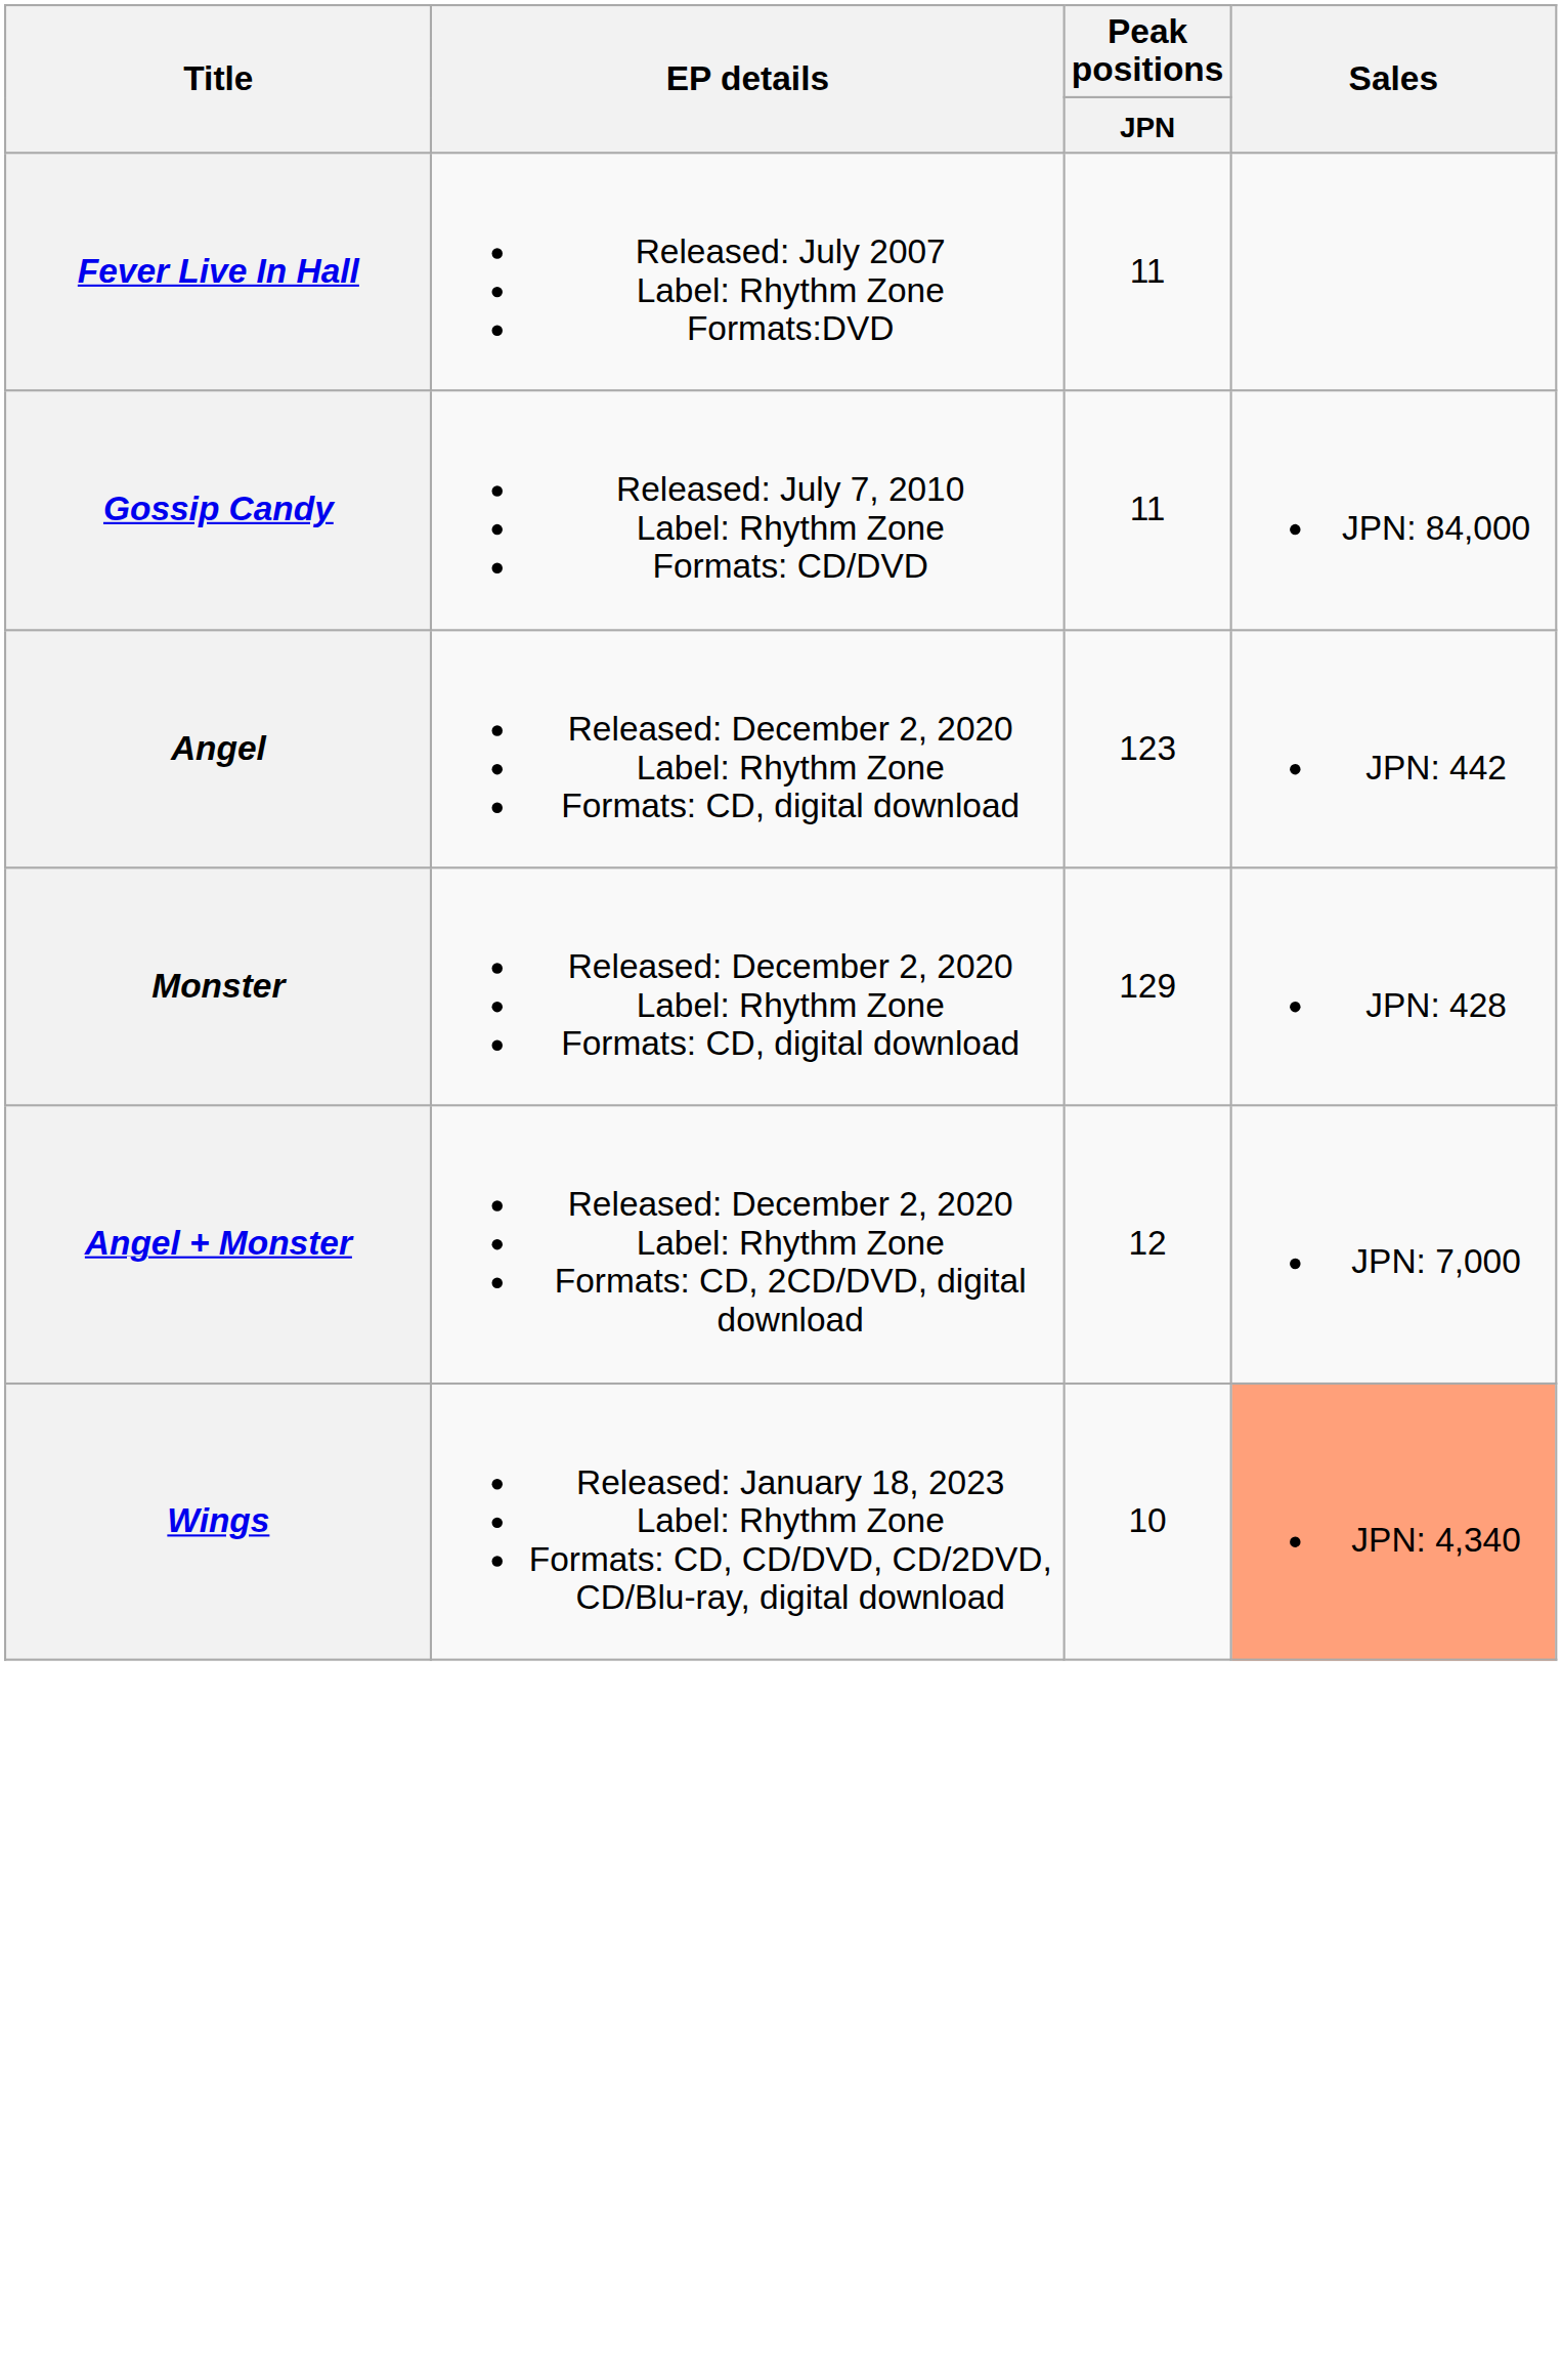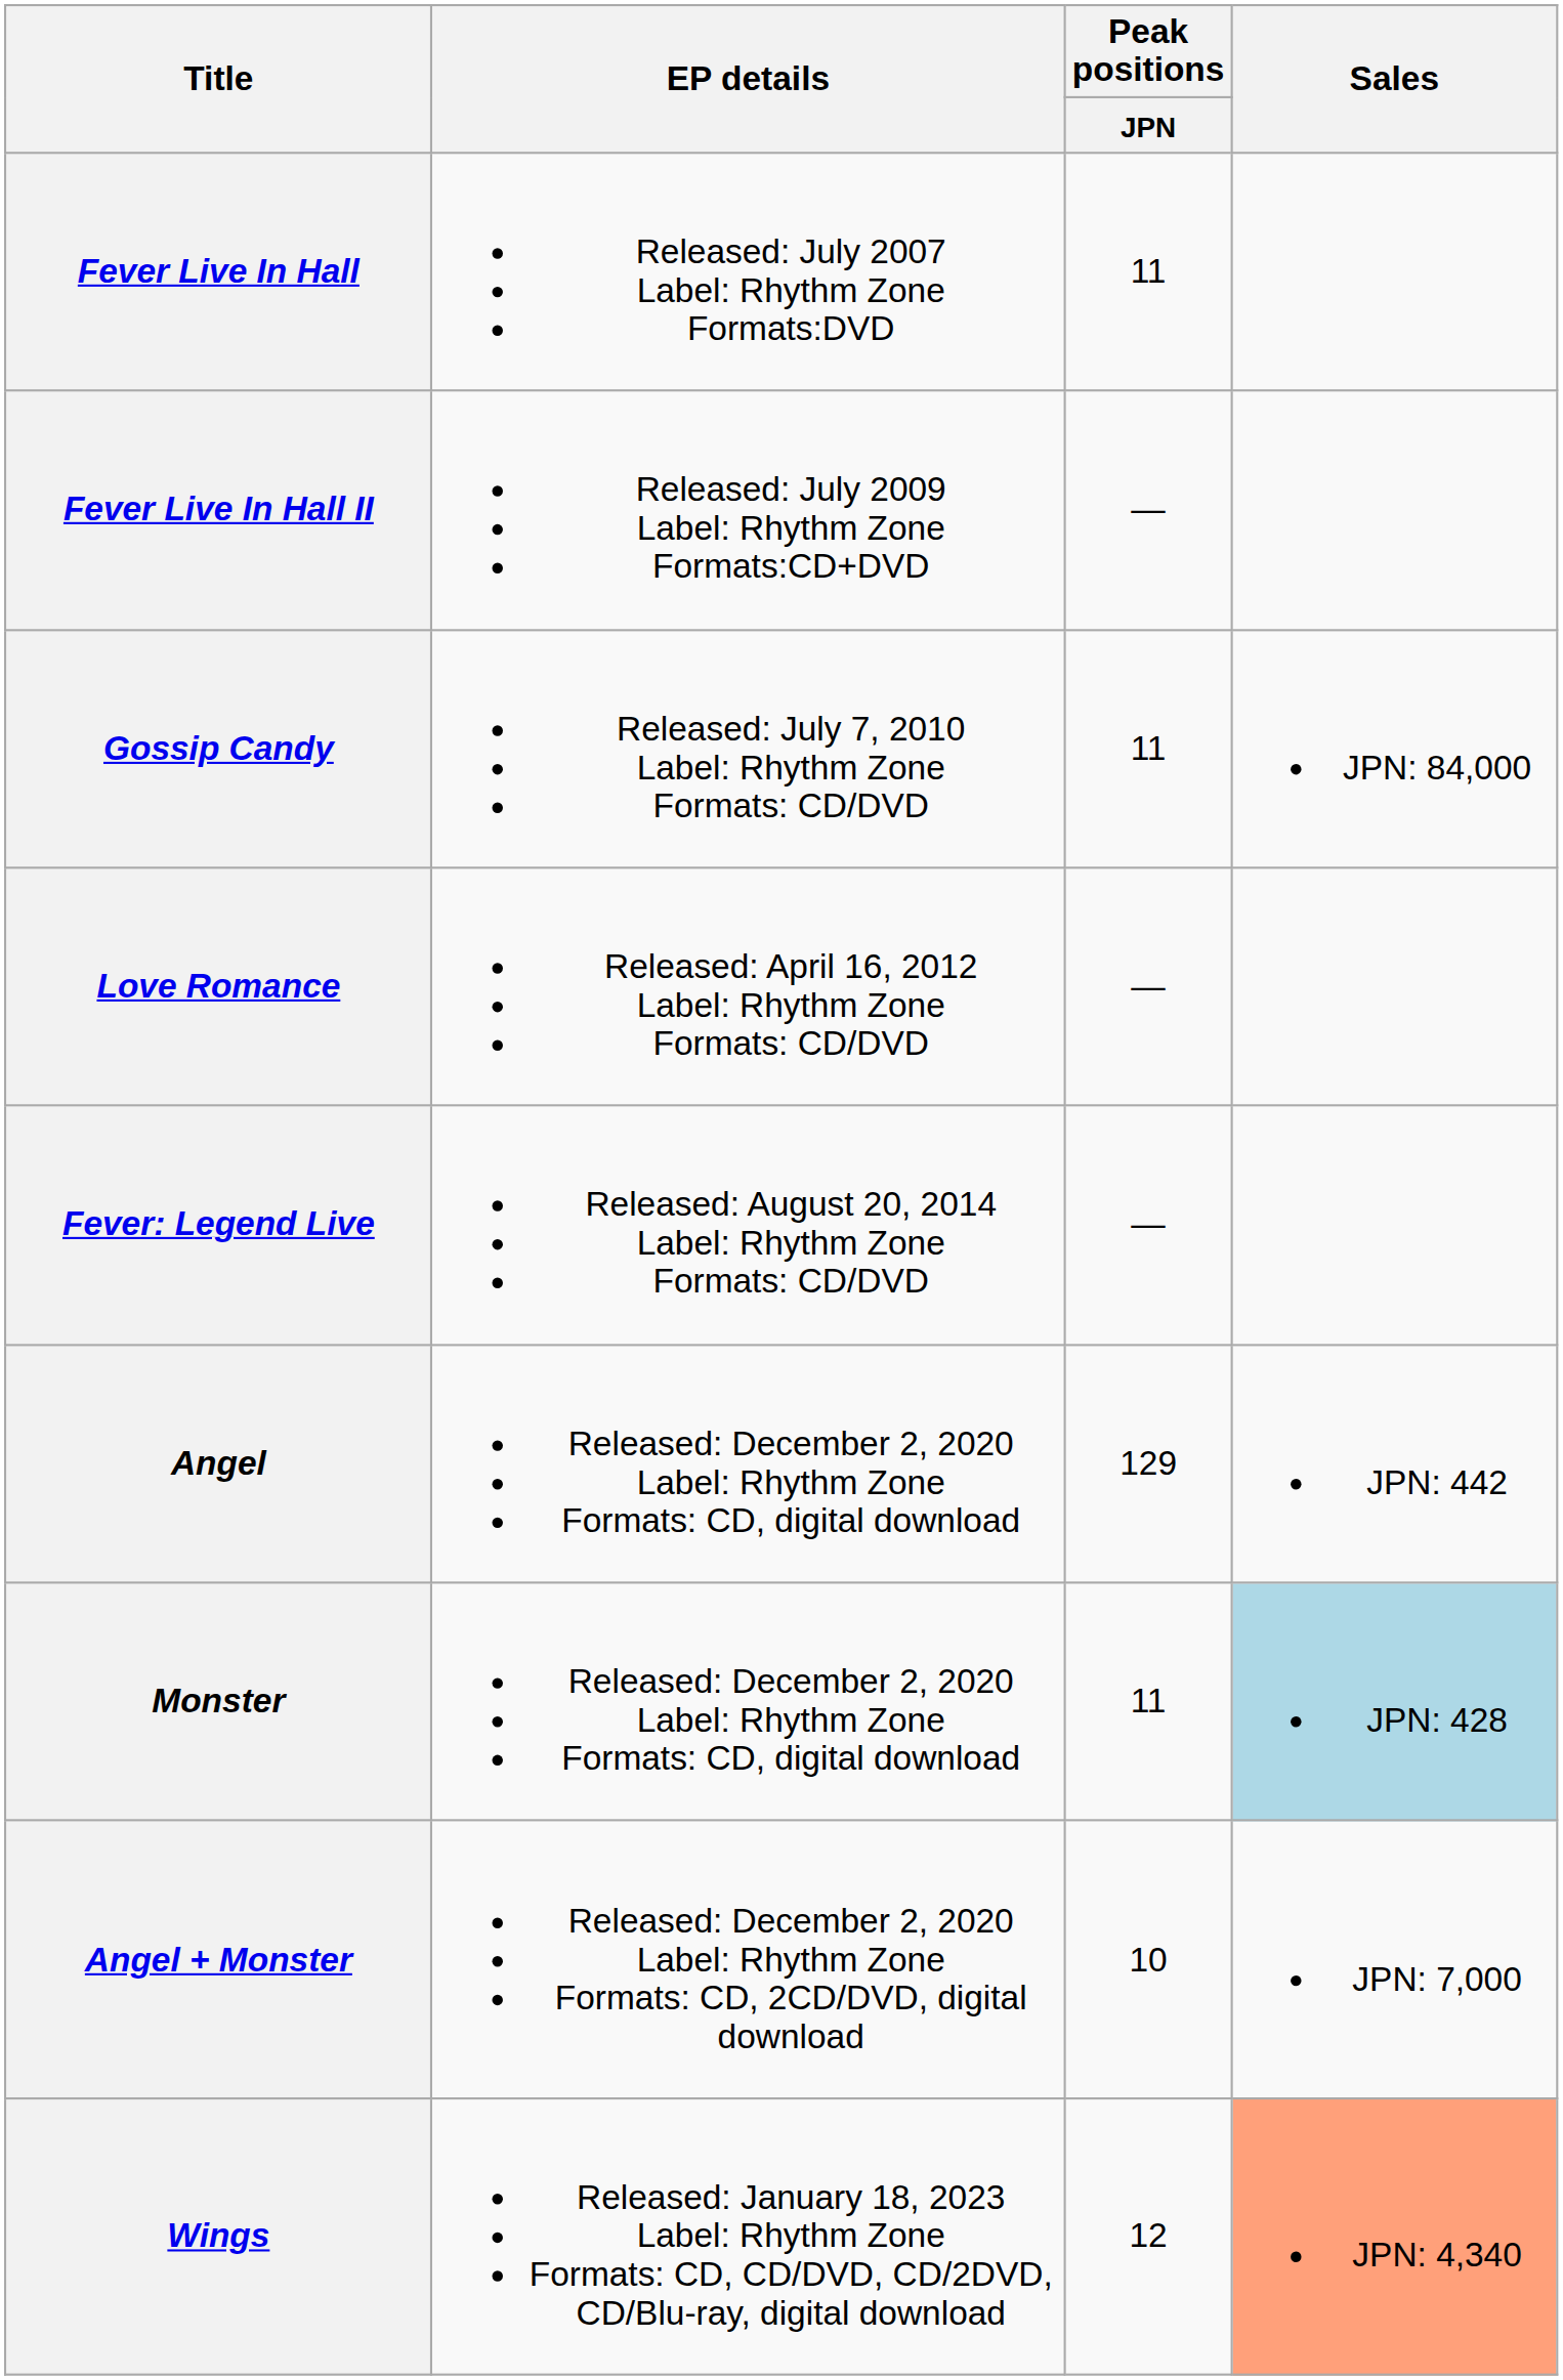+ row: Fever Live In Hall II | Released: July 2009 Label: Rhythm Zone Formats:CD+DVD | —
+ row: Love Romance | Released: April 16, 2012 Label: Rhythm Zone Formats: CD/DVD | —
+ row: Fever: Legend Live | Released: August 20, 2014 Label: Rhythm Zone Formats: CD/DVD | —
Angel | Peak positions / JPN: 123 -> 129
Monster | Peak positions / JPN: 129 -> 11
Monster | Sales: no background -> lightblue background
Angel + Monster | Peak positions / JPN: 12 -> 10
Wings | Peak positions / JPN: 10 -> 12
